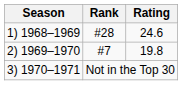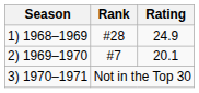1) 1968–1969 | Rating: 24.6 -> 24.9
2) 1969–1970 | Rating: 19.8 -> 20.1
